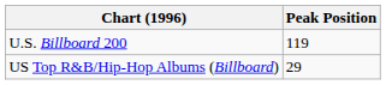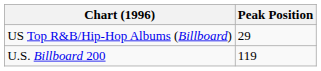rows swapped: U.S. Billboard 200 <-> US Top R&B/Hip-Hop Albums (Billboard)
